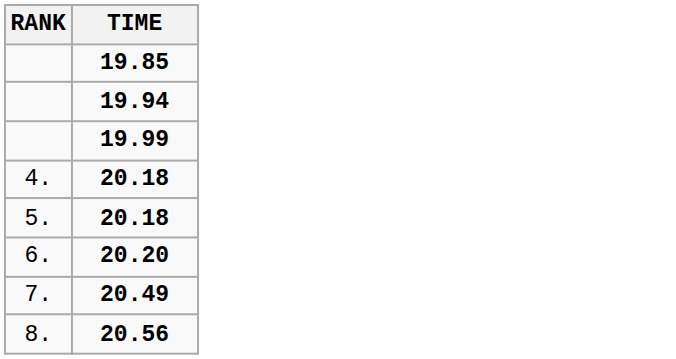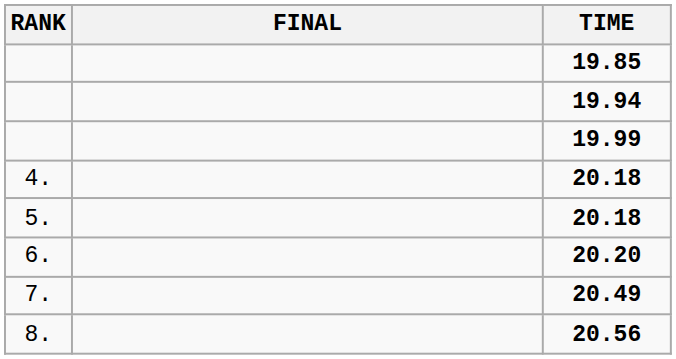+ column: FINAL
